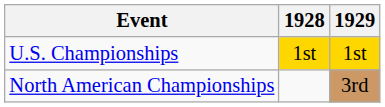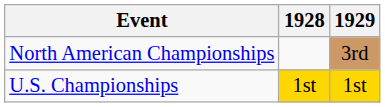rows swapped: North American Championships <-> U.S. Championships
